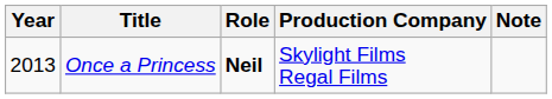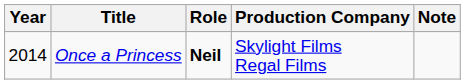Once a Princess | Year: 2013 -> 2014
